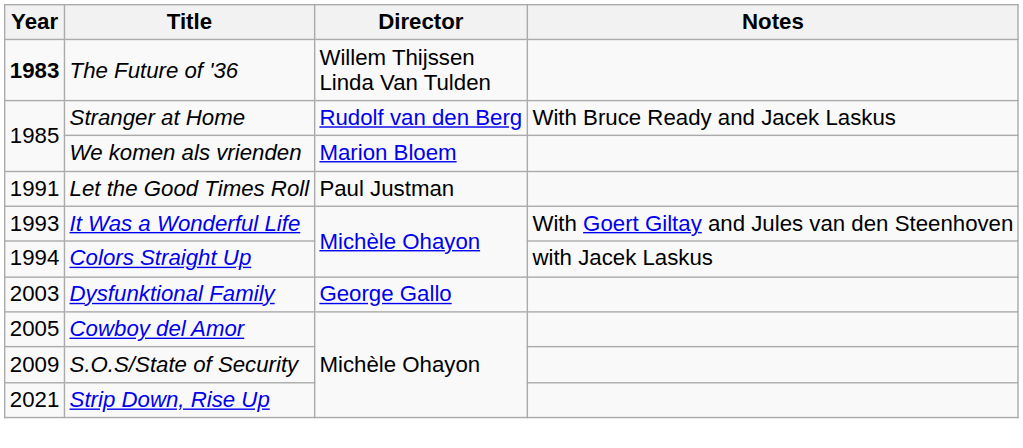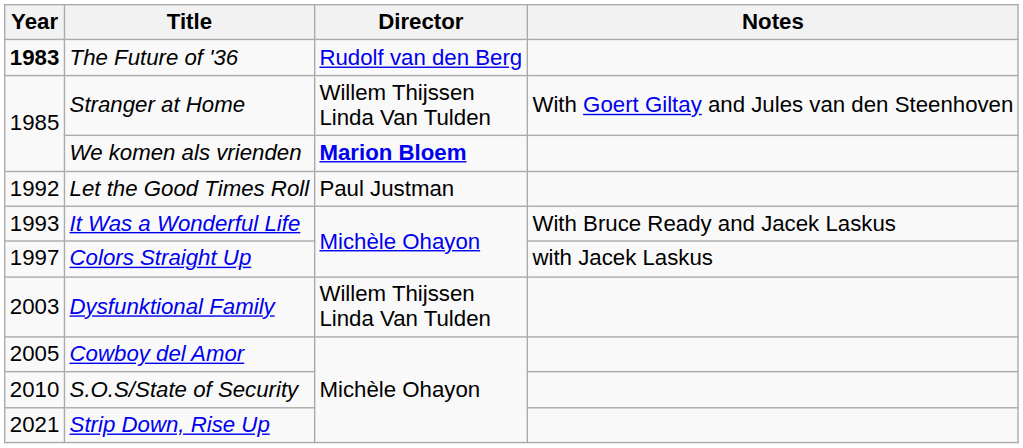The Future of '36 | Director: Willem Thijssen Linda Van Tulden -> Rudolf van den Berg
Stranger at Home | Director: Rudolf van den Berg -> Willem Thijssen Linda Van Tulden
Stranger at Home | Notes: With Bruce Ready and Jacek Laskus -> With Goert Giltay and Jules van den Steenhoven
We komen als vrienden | Director: normal -> bold
Let the Good Times Roll | Year: 1991 -> 1992
It Was a Wonderful Life | Notes: With Goert Giltay and Jules van den Steenhoven -> With Bruce Ready and Jacek Laskus
Colors Straight Up | Year: 1994 -> 1997
Dysfunktional Family | Director: George Gallo -> Willem Thijssen Linda Van Tulden
S.O.S/State of Security | Year: 2009 -> 2010
